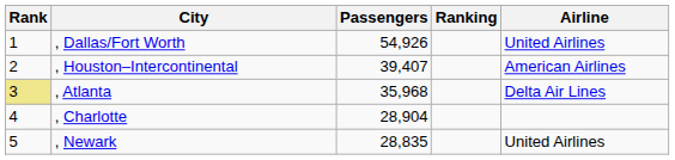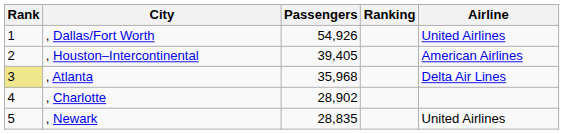, Houston–Intercontinental | Passengers: 39,407 -> 39,405
, Charlotte | Passengers: 28,904 -> 28,902
